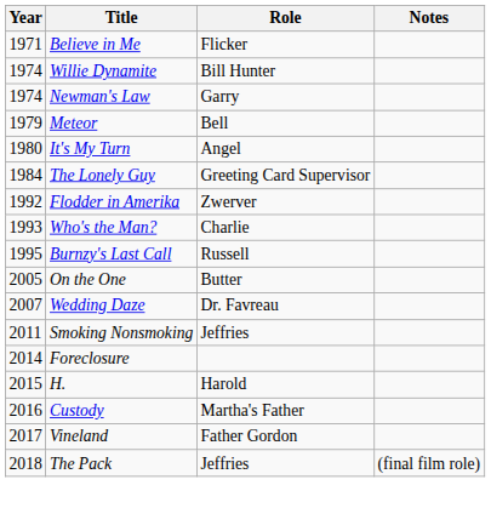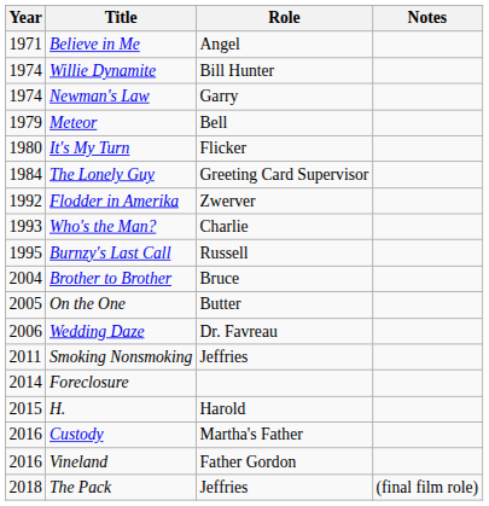Believe in Me | Role: Flicker -> Angel
It's My Turn | Role: Angel -> Flicker
+ row: 2004 | Brother to Brother | Bruce
Wedding Daze | Year: 2007 -> 2006
Vineland | Year: 2017 -> 2016
